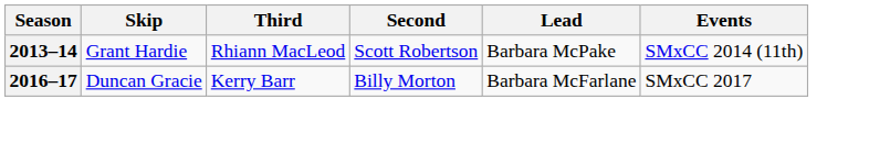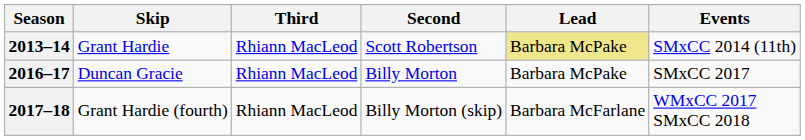2013–14 | Lead: no background -> khaki background
2016–17 | Third: Kerry Barr -> Rhiann MacLeod
2016–17 | Lead: Barbara McFarlane -> Barbara McPake
+ row: 2017–18 | Grant Hardie (fourth) | Rhiann MacLeod | Billy Morton (skip) | Barbara McFarlane | WMxCC 2017 SMxCC 2018
